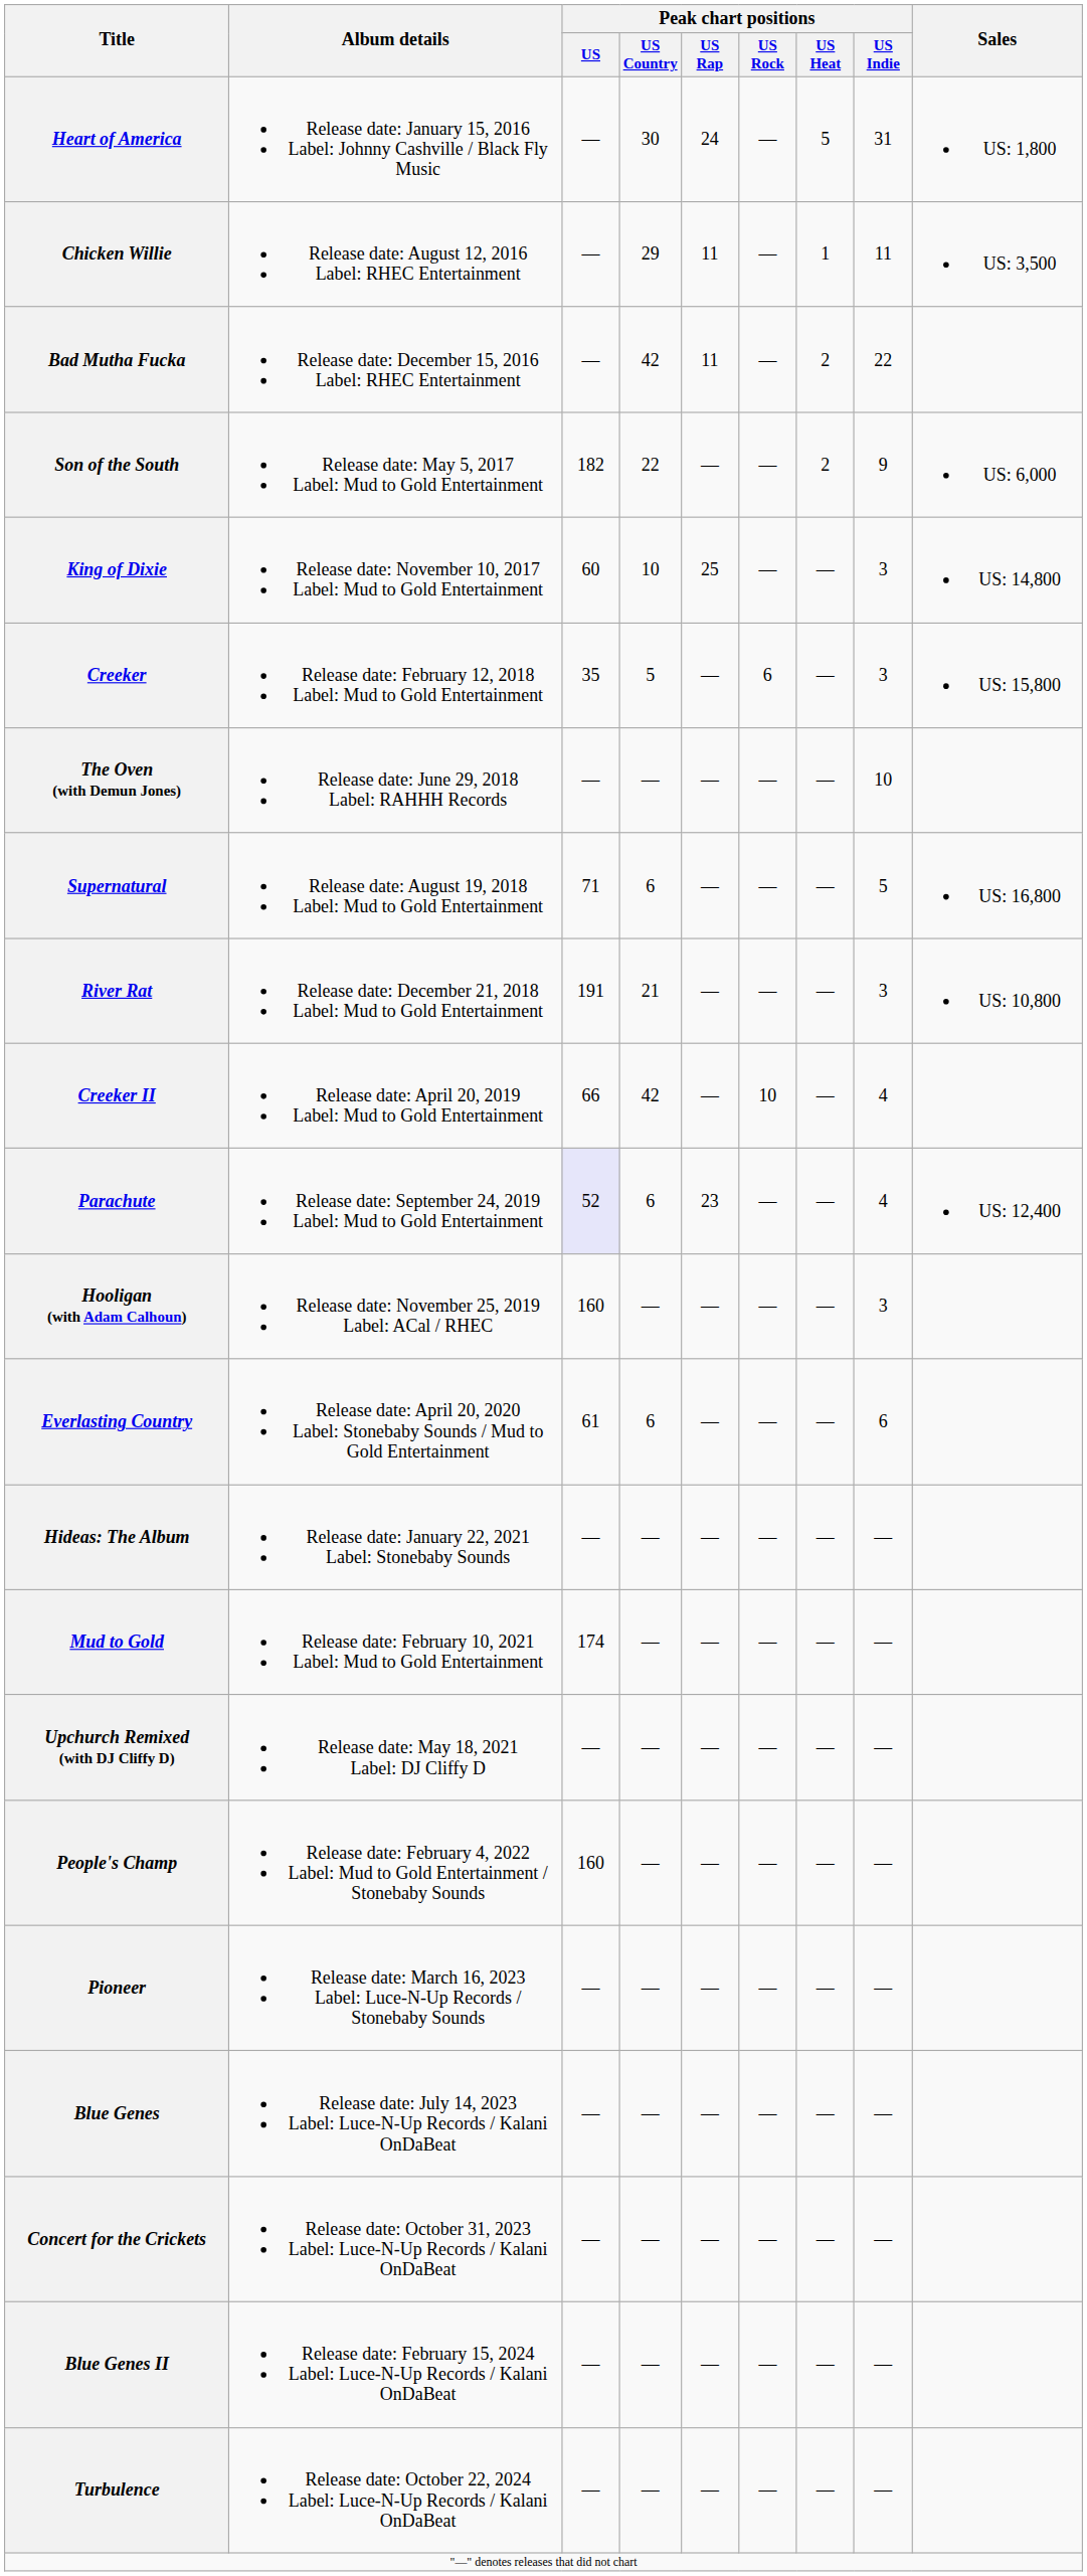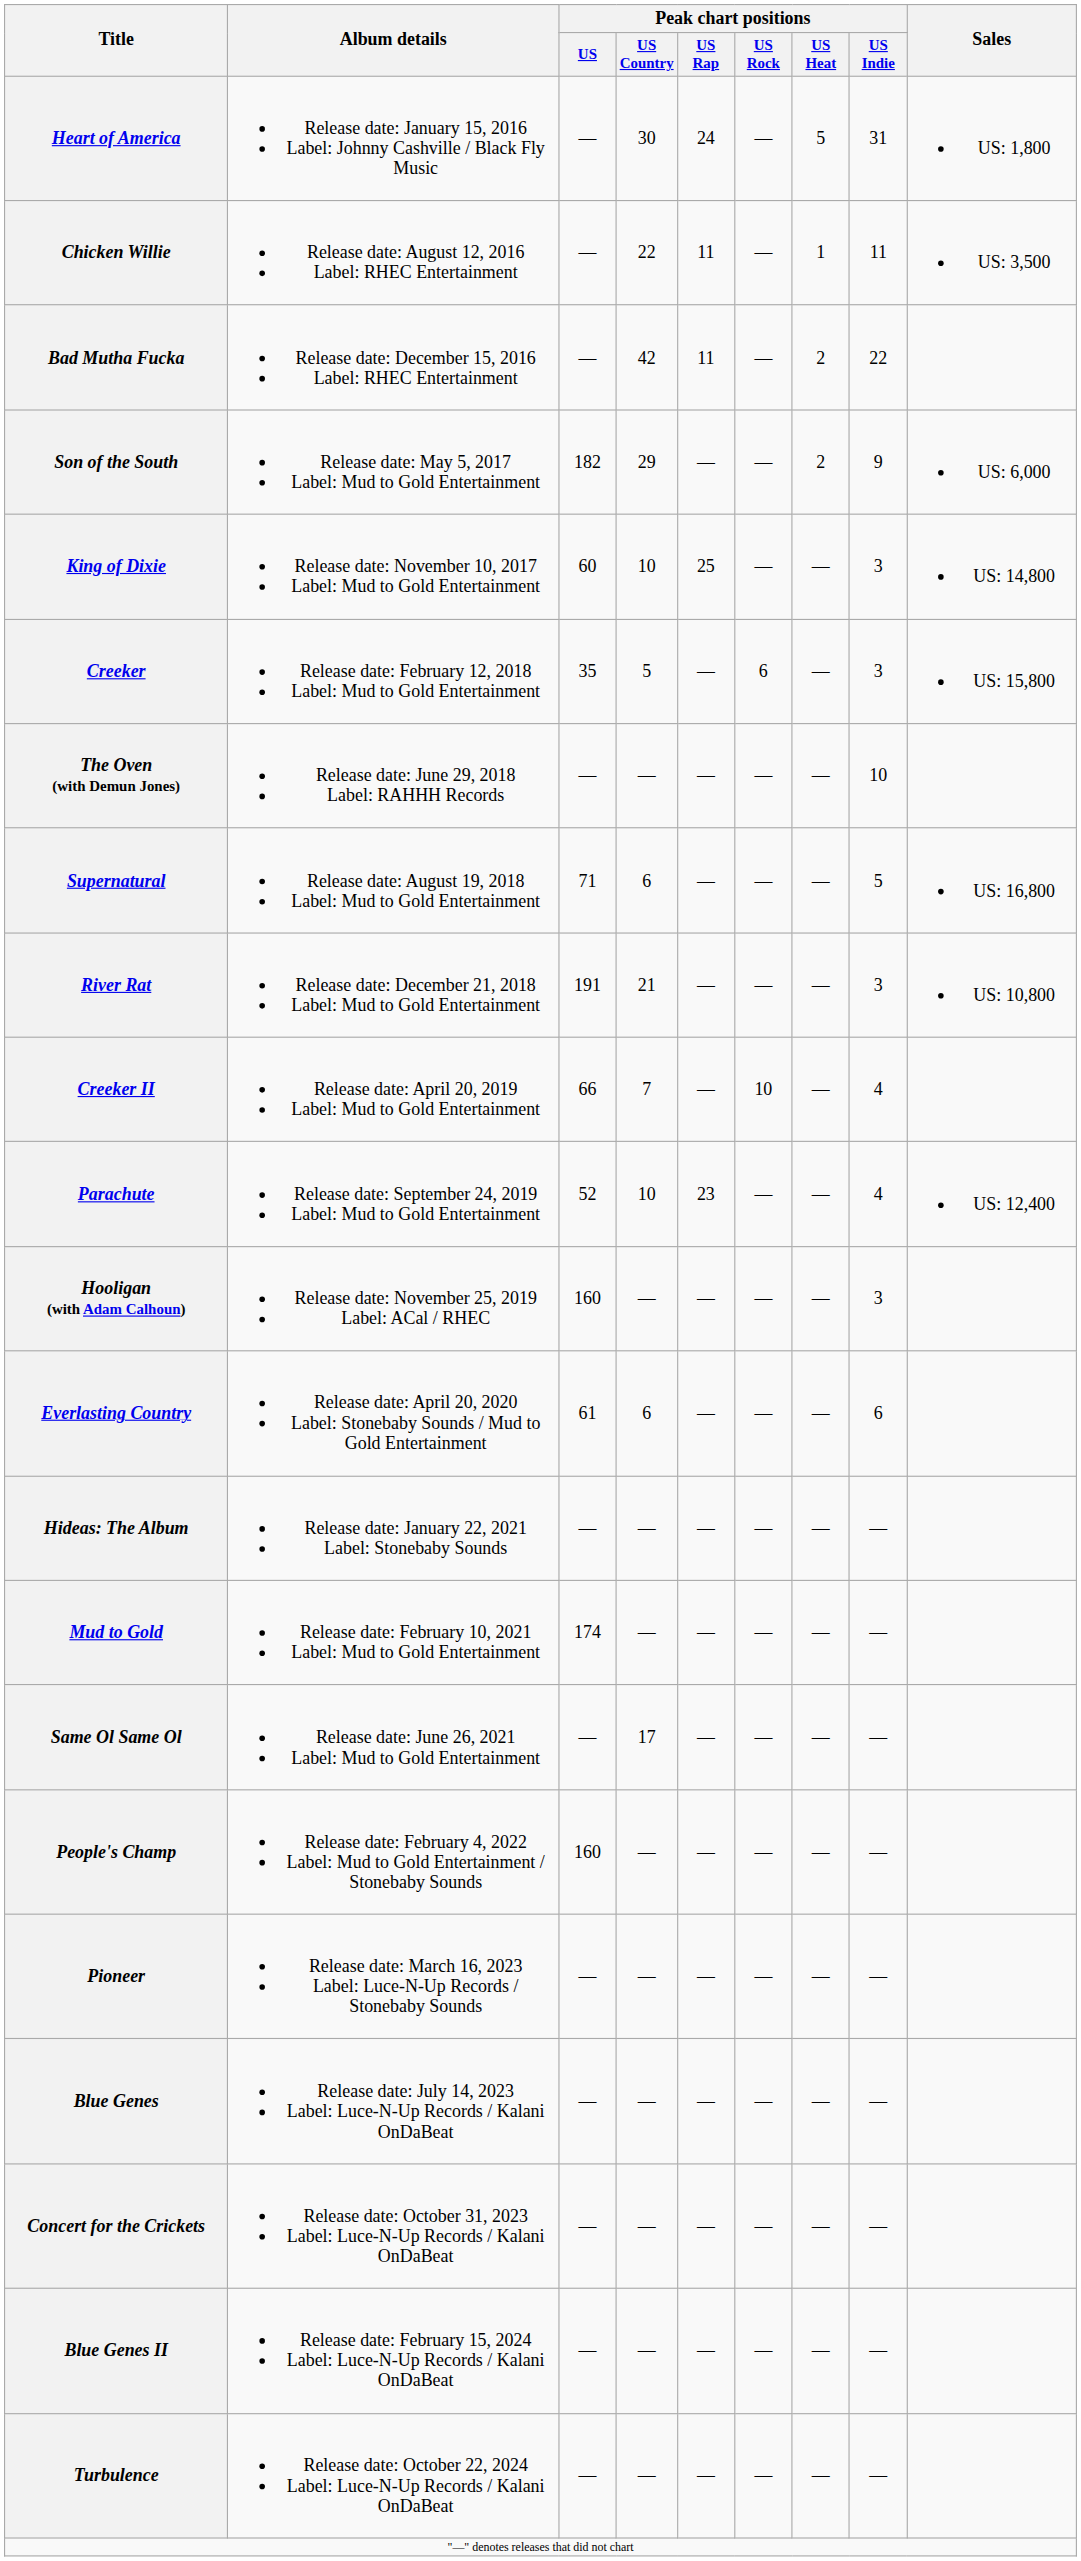Chicken Willie | Peak chart positions / US Country: 29 -> 22
Son of the South | Peak chart positions / US Country: 22 -> 29
Creeker II | Peak chart positions / US Country: 42 -> 7
Parachute | Peak chart positions / US: lavender background -> no background
Parachute | Peak chart positions / US Country: 6 -> 10
- row: Upchurch Remixed (with DJ Cliffy D) | Release date: May 18, 2021 Label: DJ Cliffy D | — | — | — | — | — | —
+ row: Same Ol Same Ol | Release date: June 26, 2021 Label: Mud to Gold Entertainment | — | 17 | — | — | — | —
